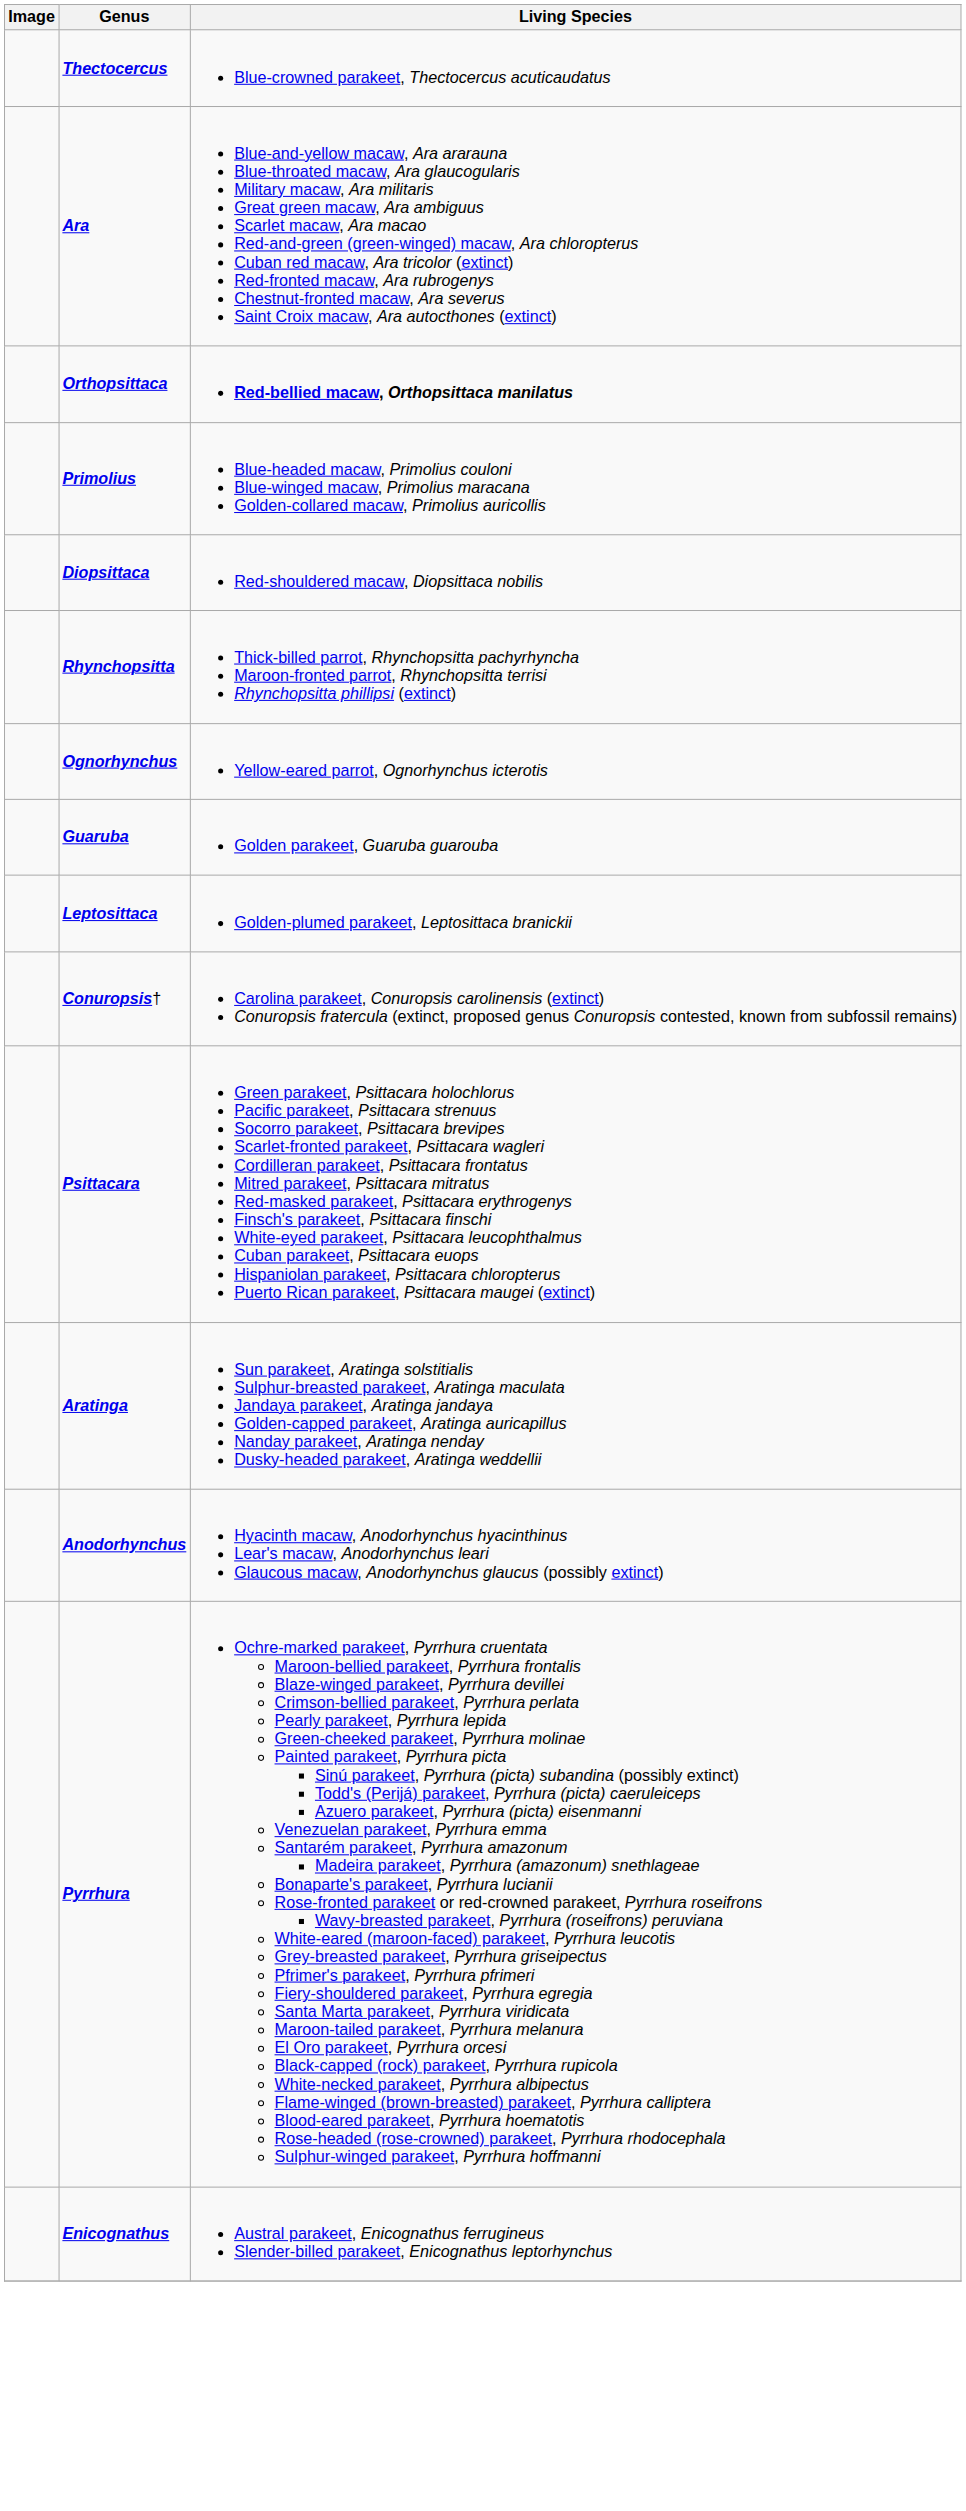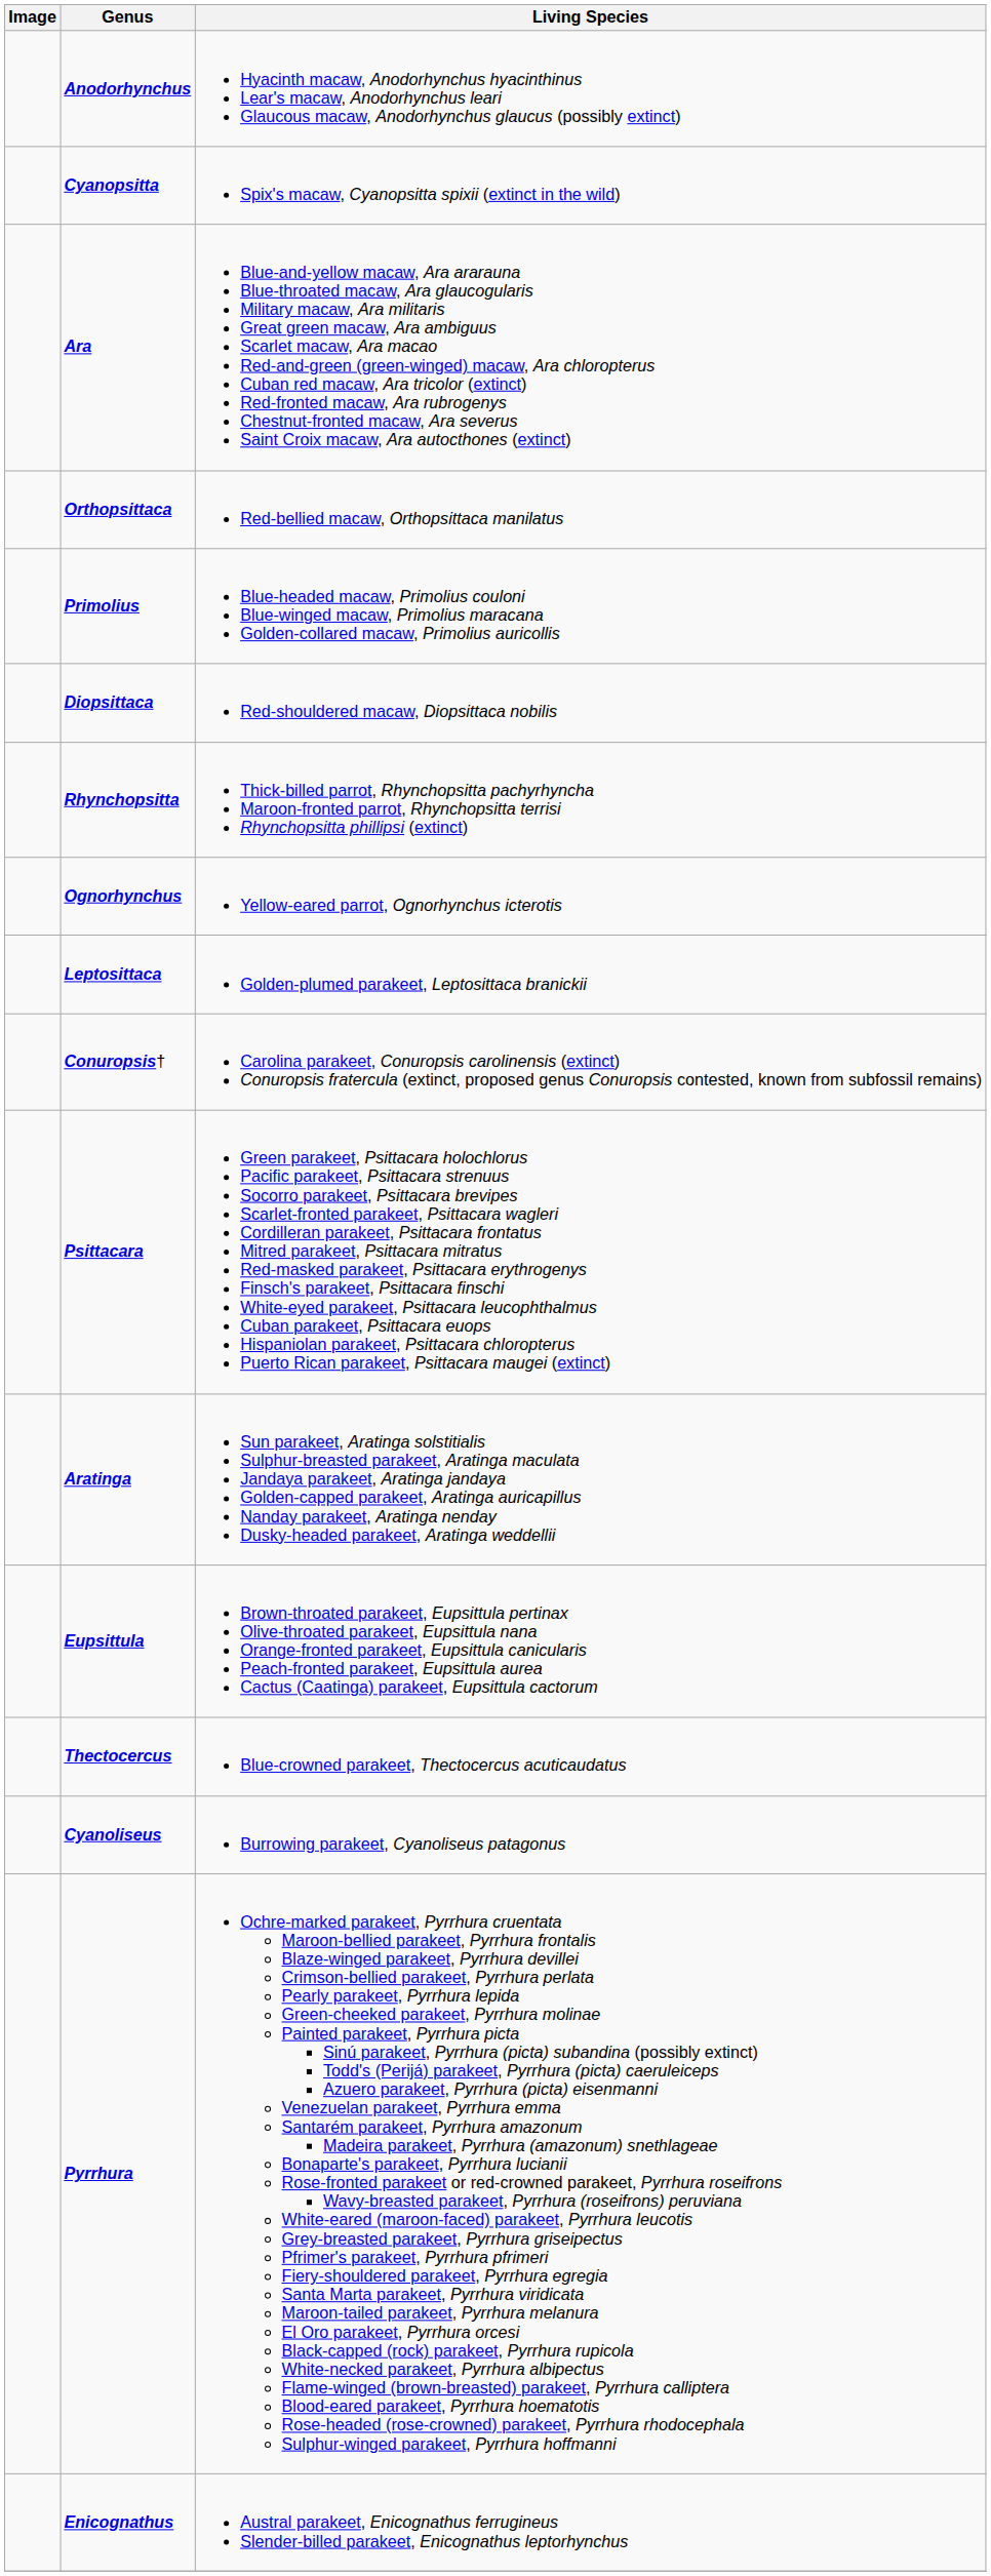rows swapped: Anodorhynchus <-> Thectocercus
+ row: Cyanopsitta | Spix's macaw, Cyanopsitta spixii (extinct in the wild)
Orthopsittaca | Living Species: bold -> normal
- row: Guaruba | Golden parakeet, Guaruba guarouba
+ row: Eupsittula | Brown-throated parakeet, Eupsittula pertinax Olive-throated parakeet, Eupsittula nana Orange-fronted parakeet, Eupsittula canicularis Peach-fronted parakeet, Eupsittula aurea Cactus (Caatinga) parakeet, Eupsittula cactorum
+ row: Cyanoliseus | Burrowing parakeet, Cyanoliseus patagonus
